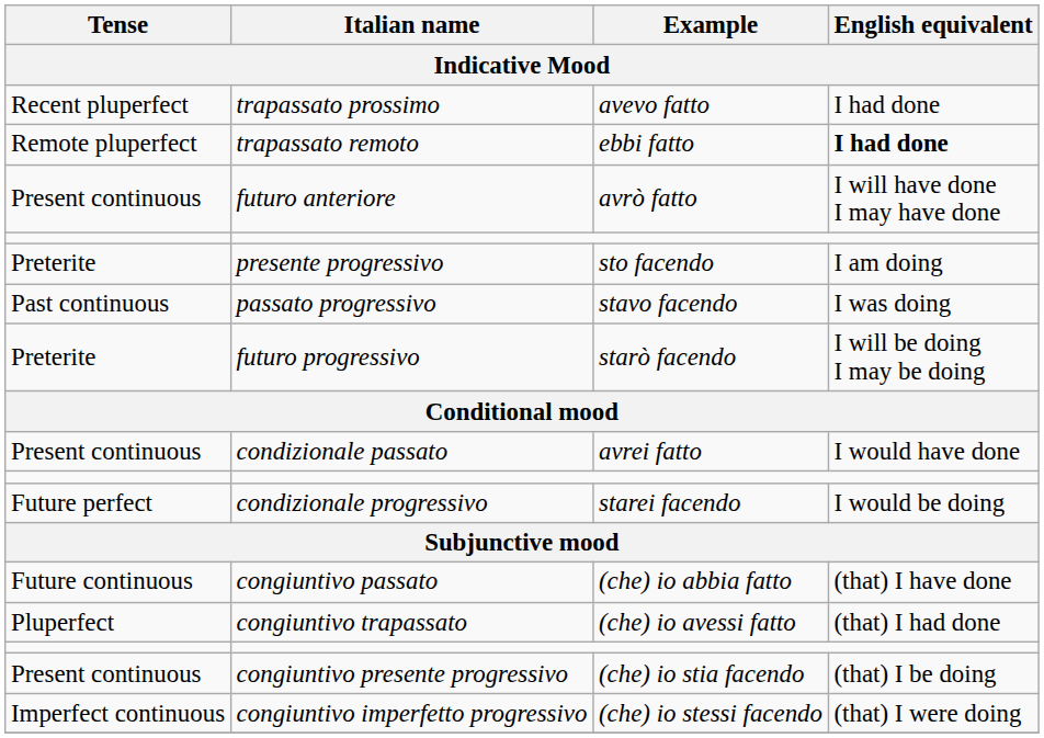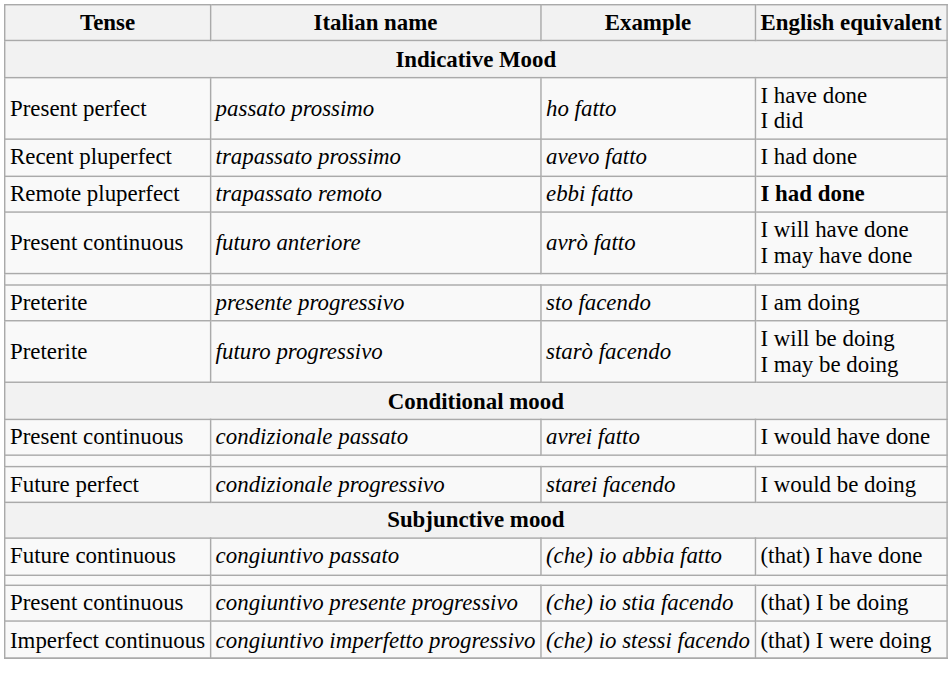+ row: Present perfect | passato prossimo | ho fatto | I have done I did
- row: Past continuous | passato progressivo | stavo facendo | I was doing
- row: Pluperfect | congiuntivo trapassato | (che) io avessi fatto | (that) I had done
